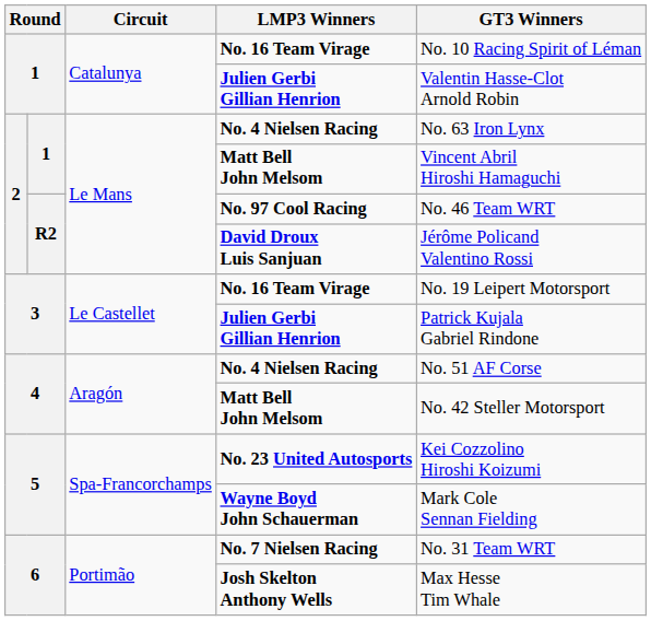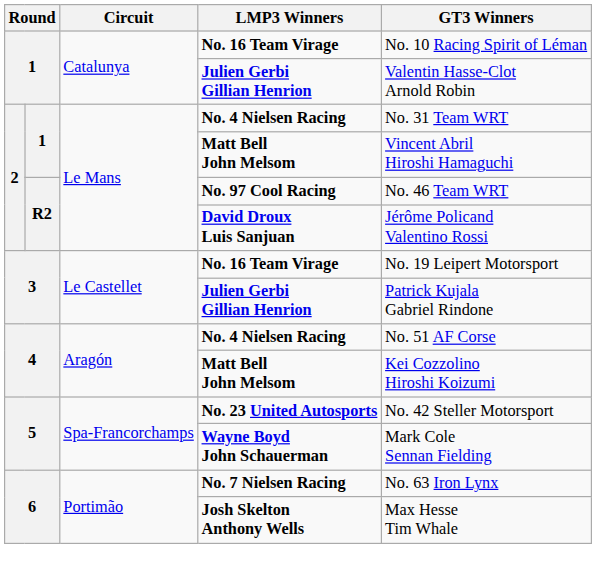2 / No. 4 Nielsen Racing | GT3 Winners: No. 63 Iron Lynx -> No. 31 Team WRT
4 / Matt Bell John Melsom | GT3 Winners: No. 42 Steller Motorsport -> Kei Cozzolino Hiroshi Koizumi
No. 23 United Autosports | GT3 Winners: Kei Cozzolino Hiroshi Koizumi -> No. 42 Steller Motorsport
No. 7 Nielsen Racing | GT3 Winners: No. 31 Team WRT -> No. 63 Iron Lynx
